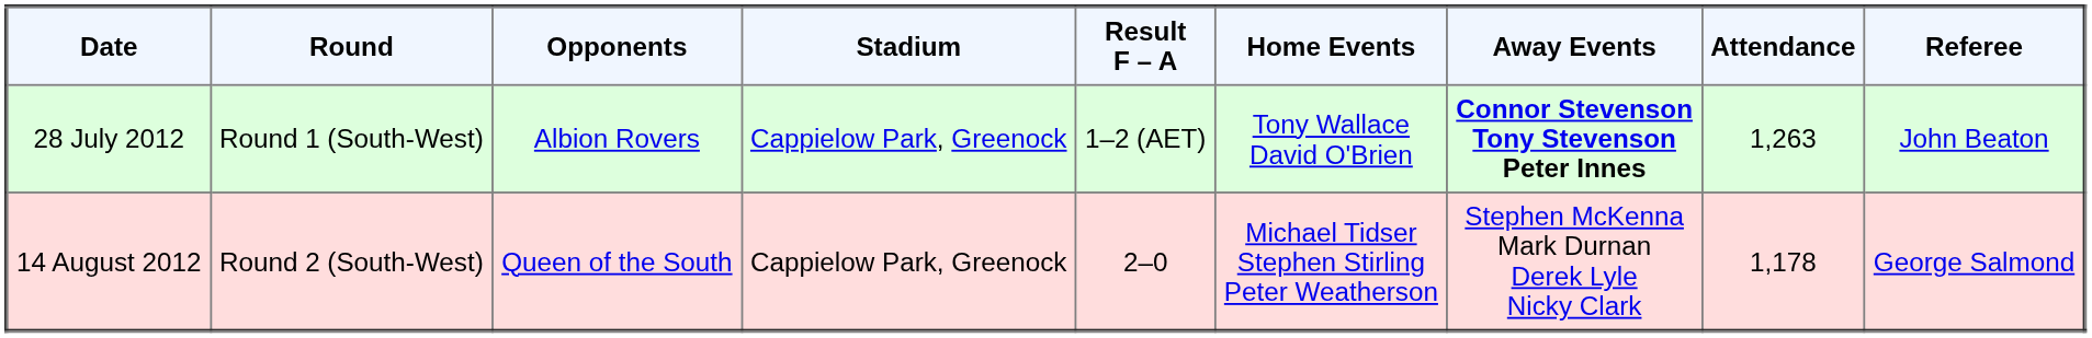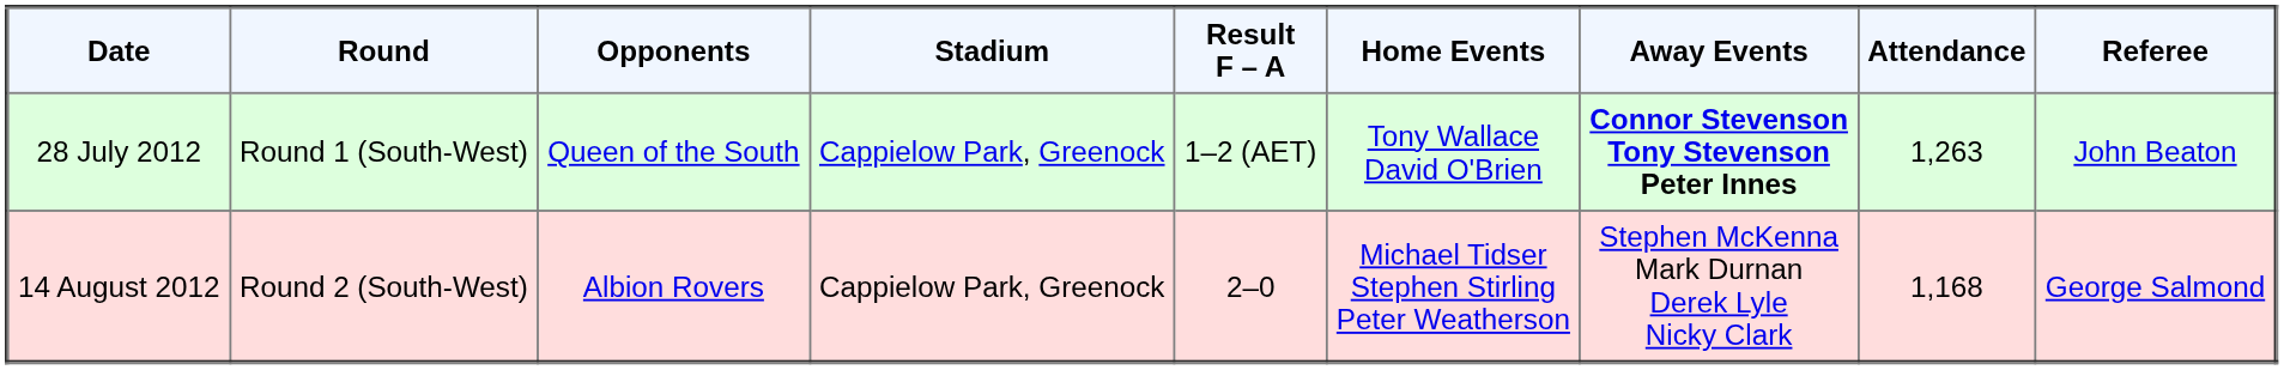28 July 2012 | Opponents: Albion Rovers -> Queen of the South
14 August 2012 | Opponents: Queen of the South -> Albion Rovers
14 August 2012 | Attendance: 1,178 -> 1,168
